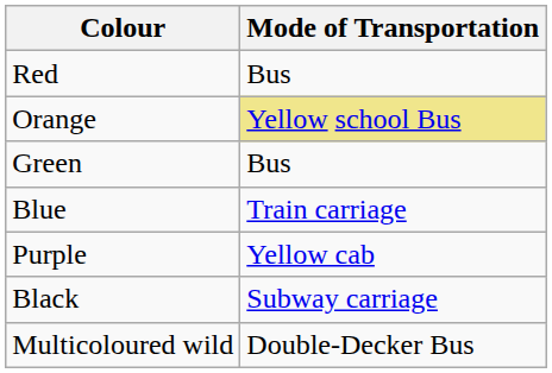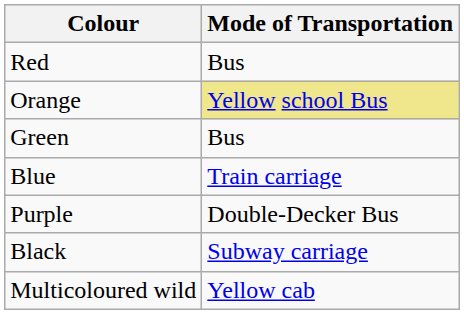Purple | Mode of Transportation: Yellow cab -> Double-Decker Bus
Multicoloured wild | Mode of Transportation: Double-Decker Bus -> Yellow cab
